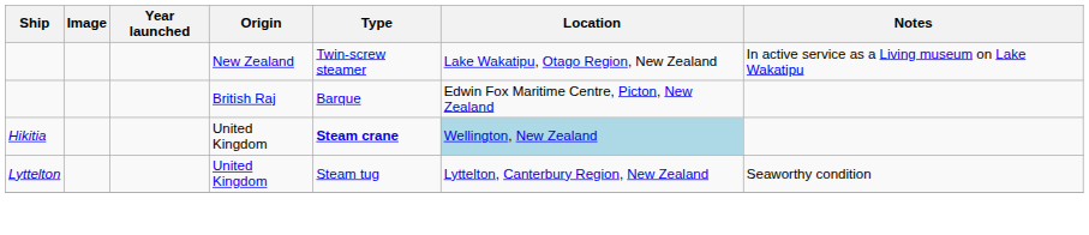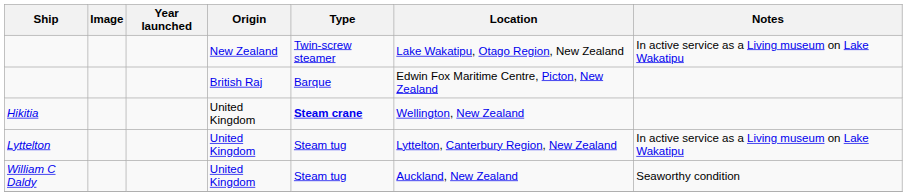Hikitia | Location: lightblue background -> no background
Lyttelton | Notes: Seaworthy condition -> In active service as a Living museum on Lake Wakatipu
+ row: William C Daldy | United Kingdom | Steam tug | Auckland, New Zealand | Seaworthy condition
